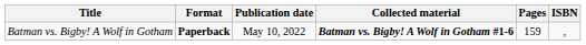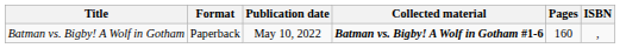Batman vs. Bigby! A Wolf in Gotham | Format: bold -> normal
Batman vs. Bigby! A Wolf in Gotham | Pages: 159 -> 160
